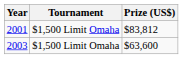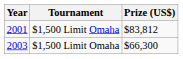2003 | Prize (US$): $63,600 -> $66,300
